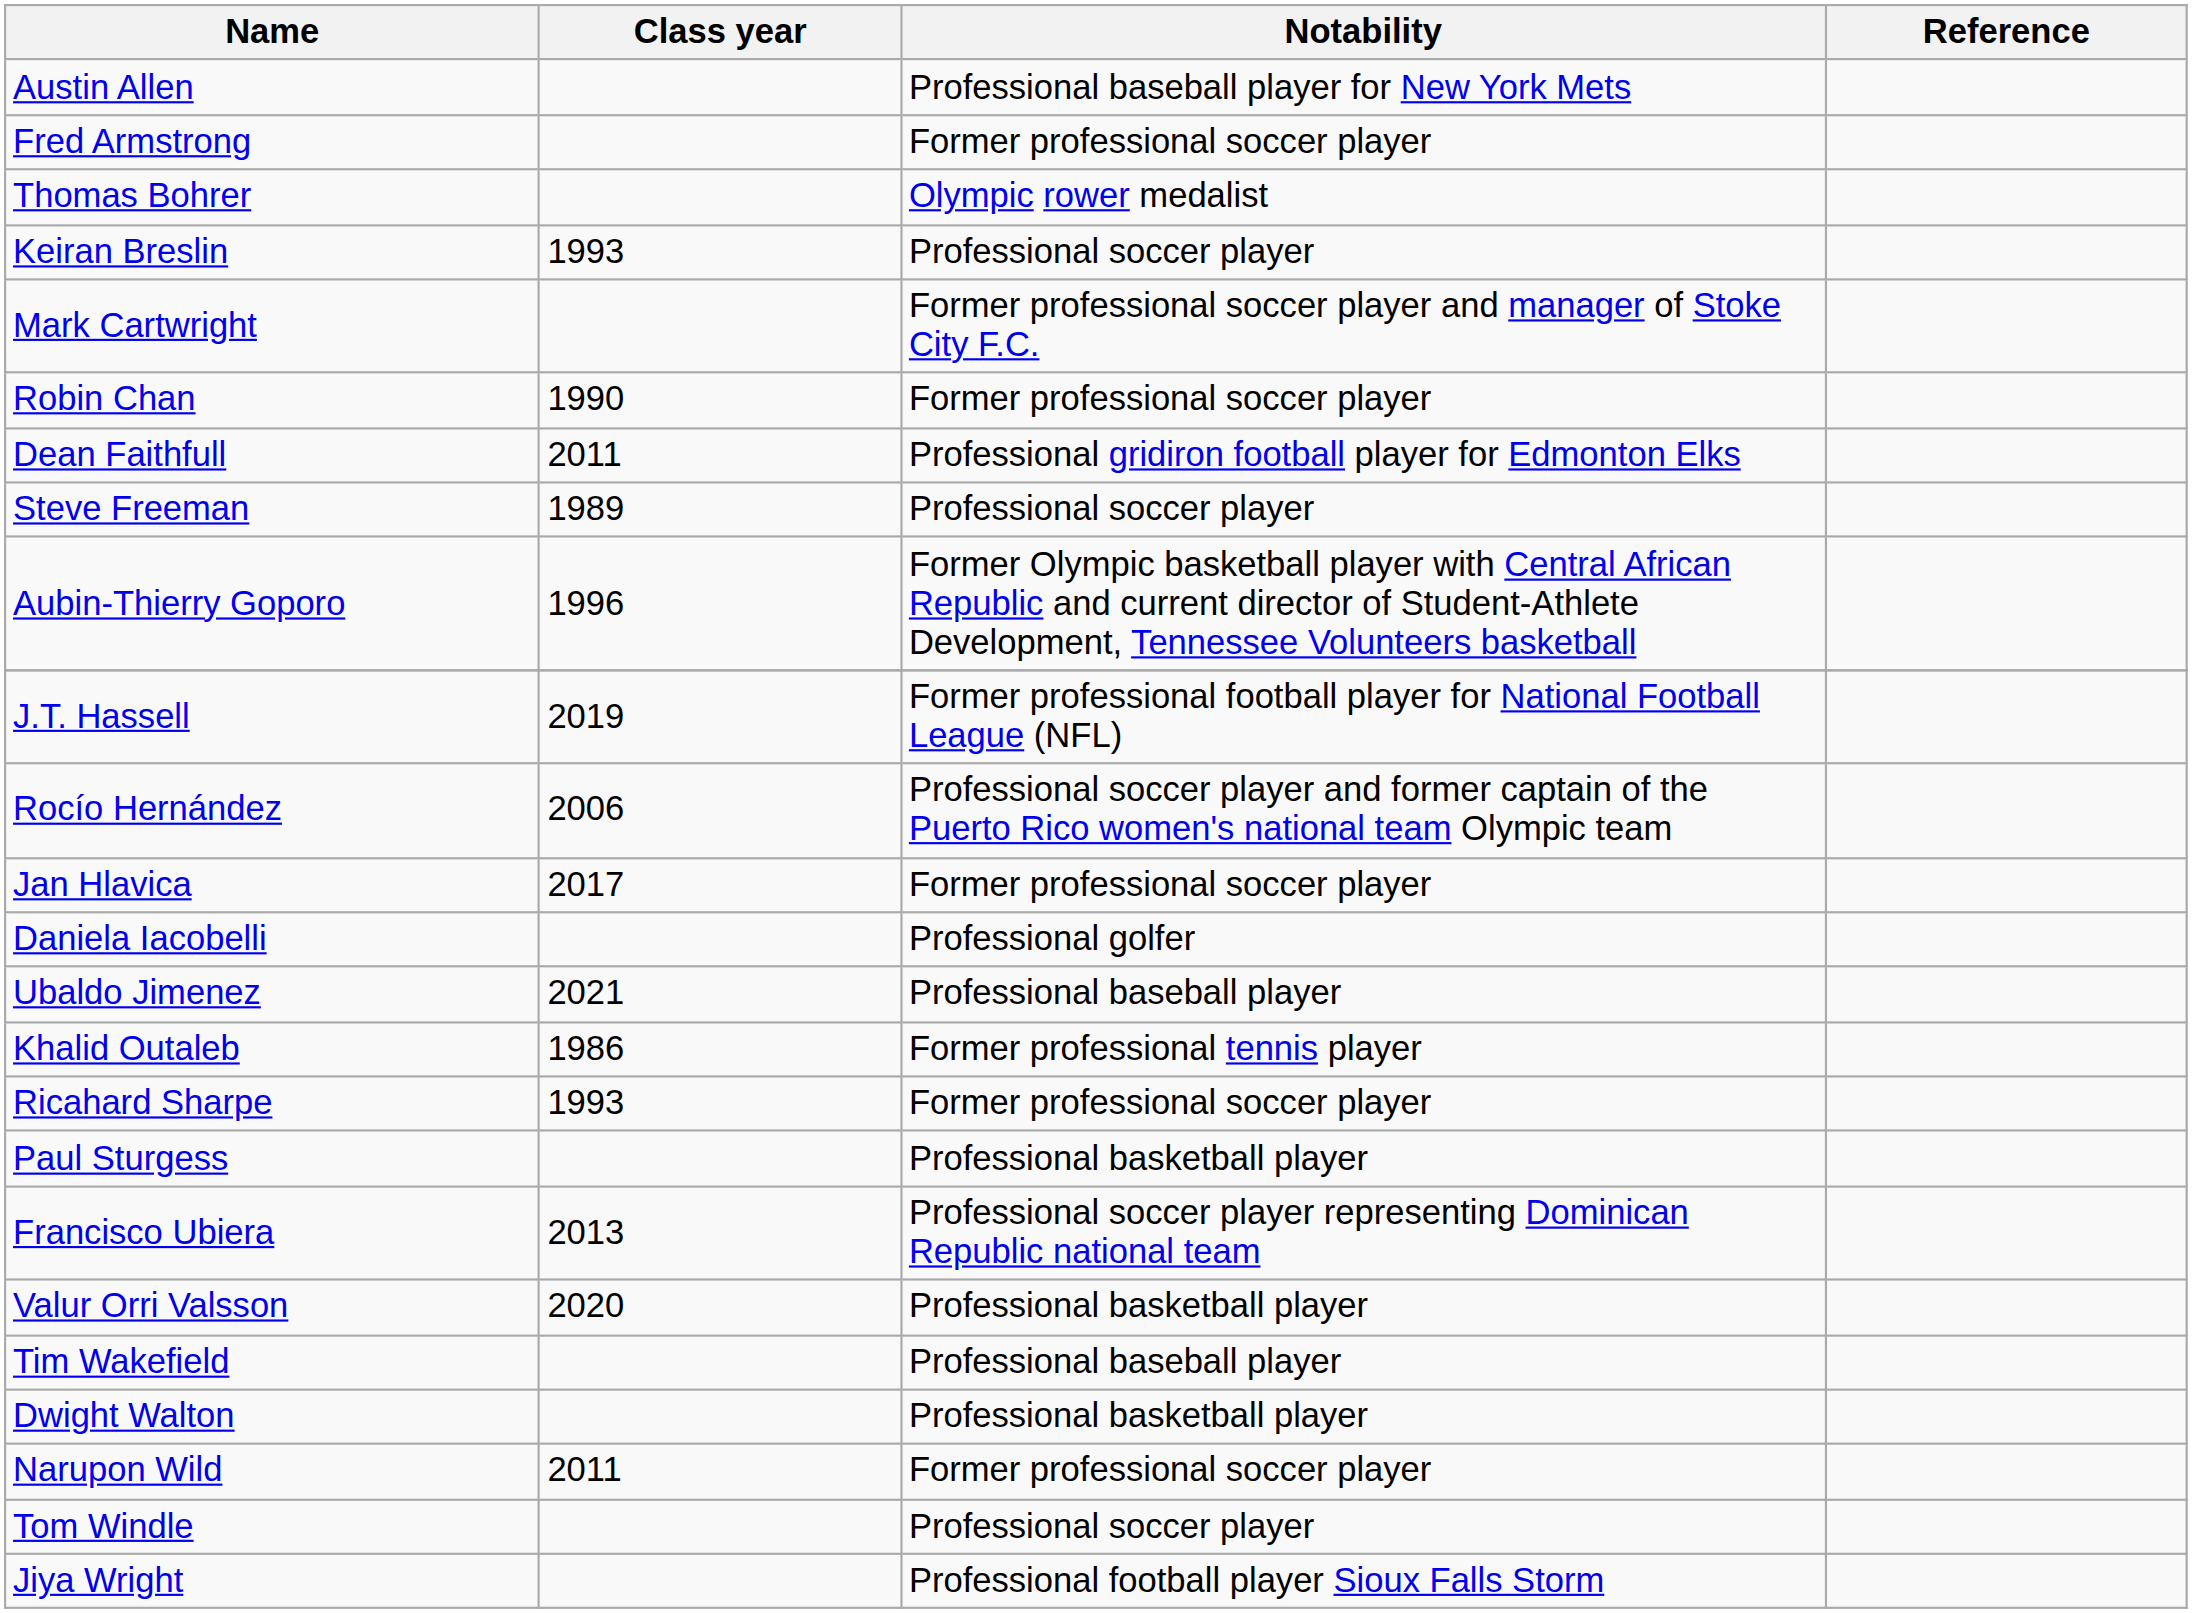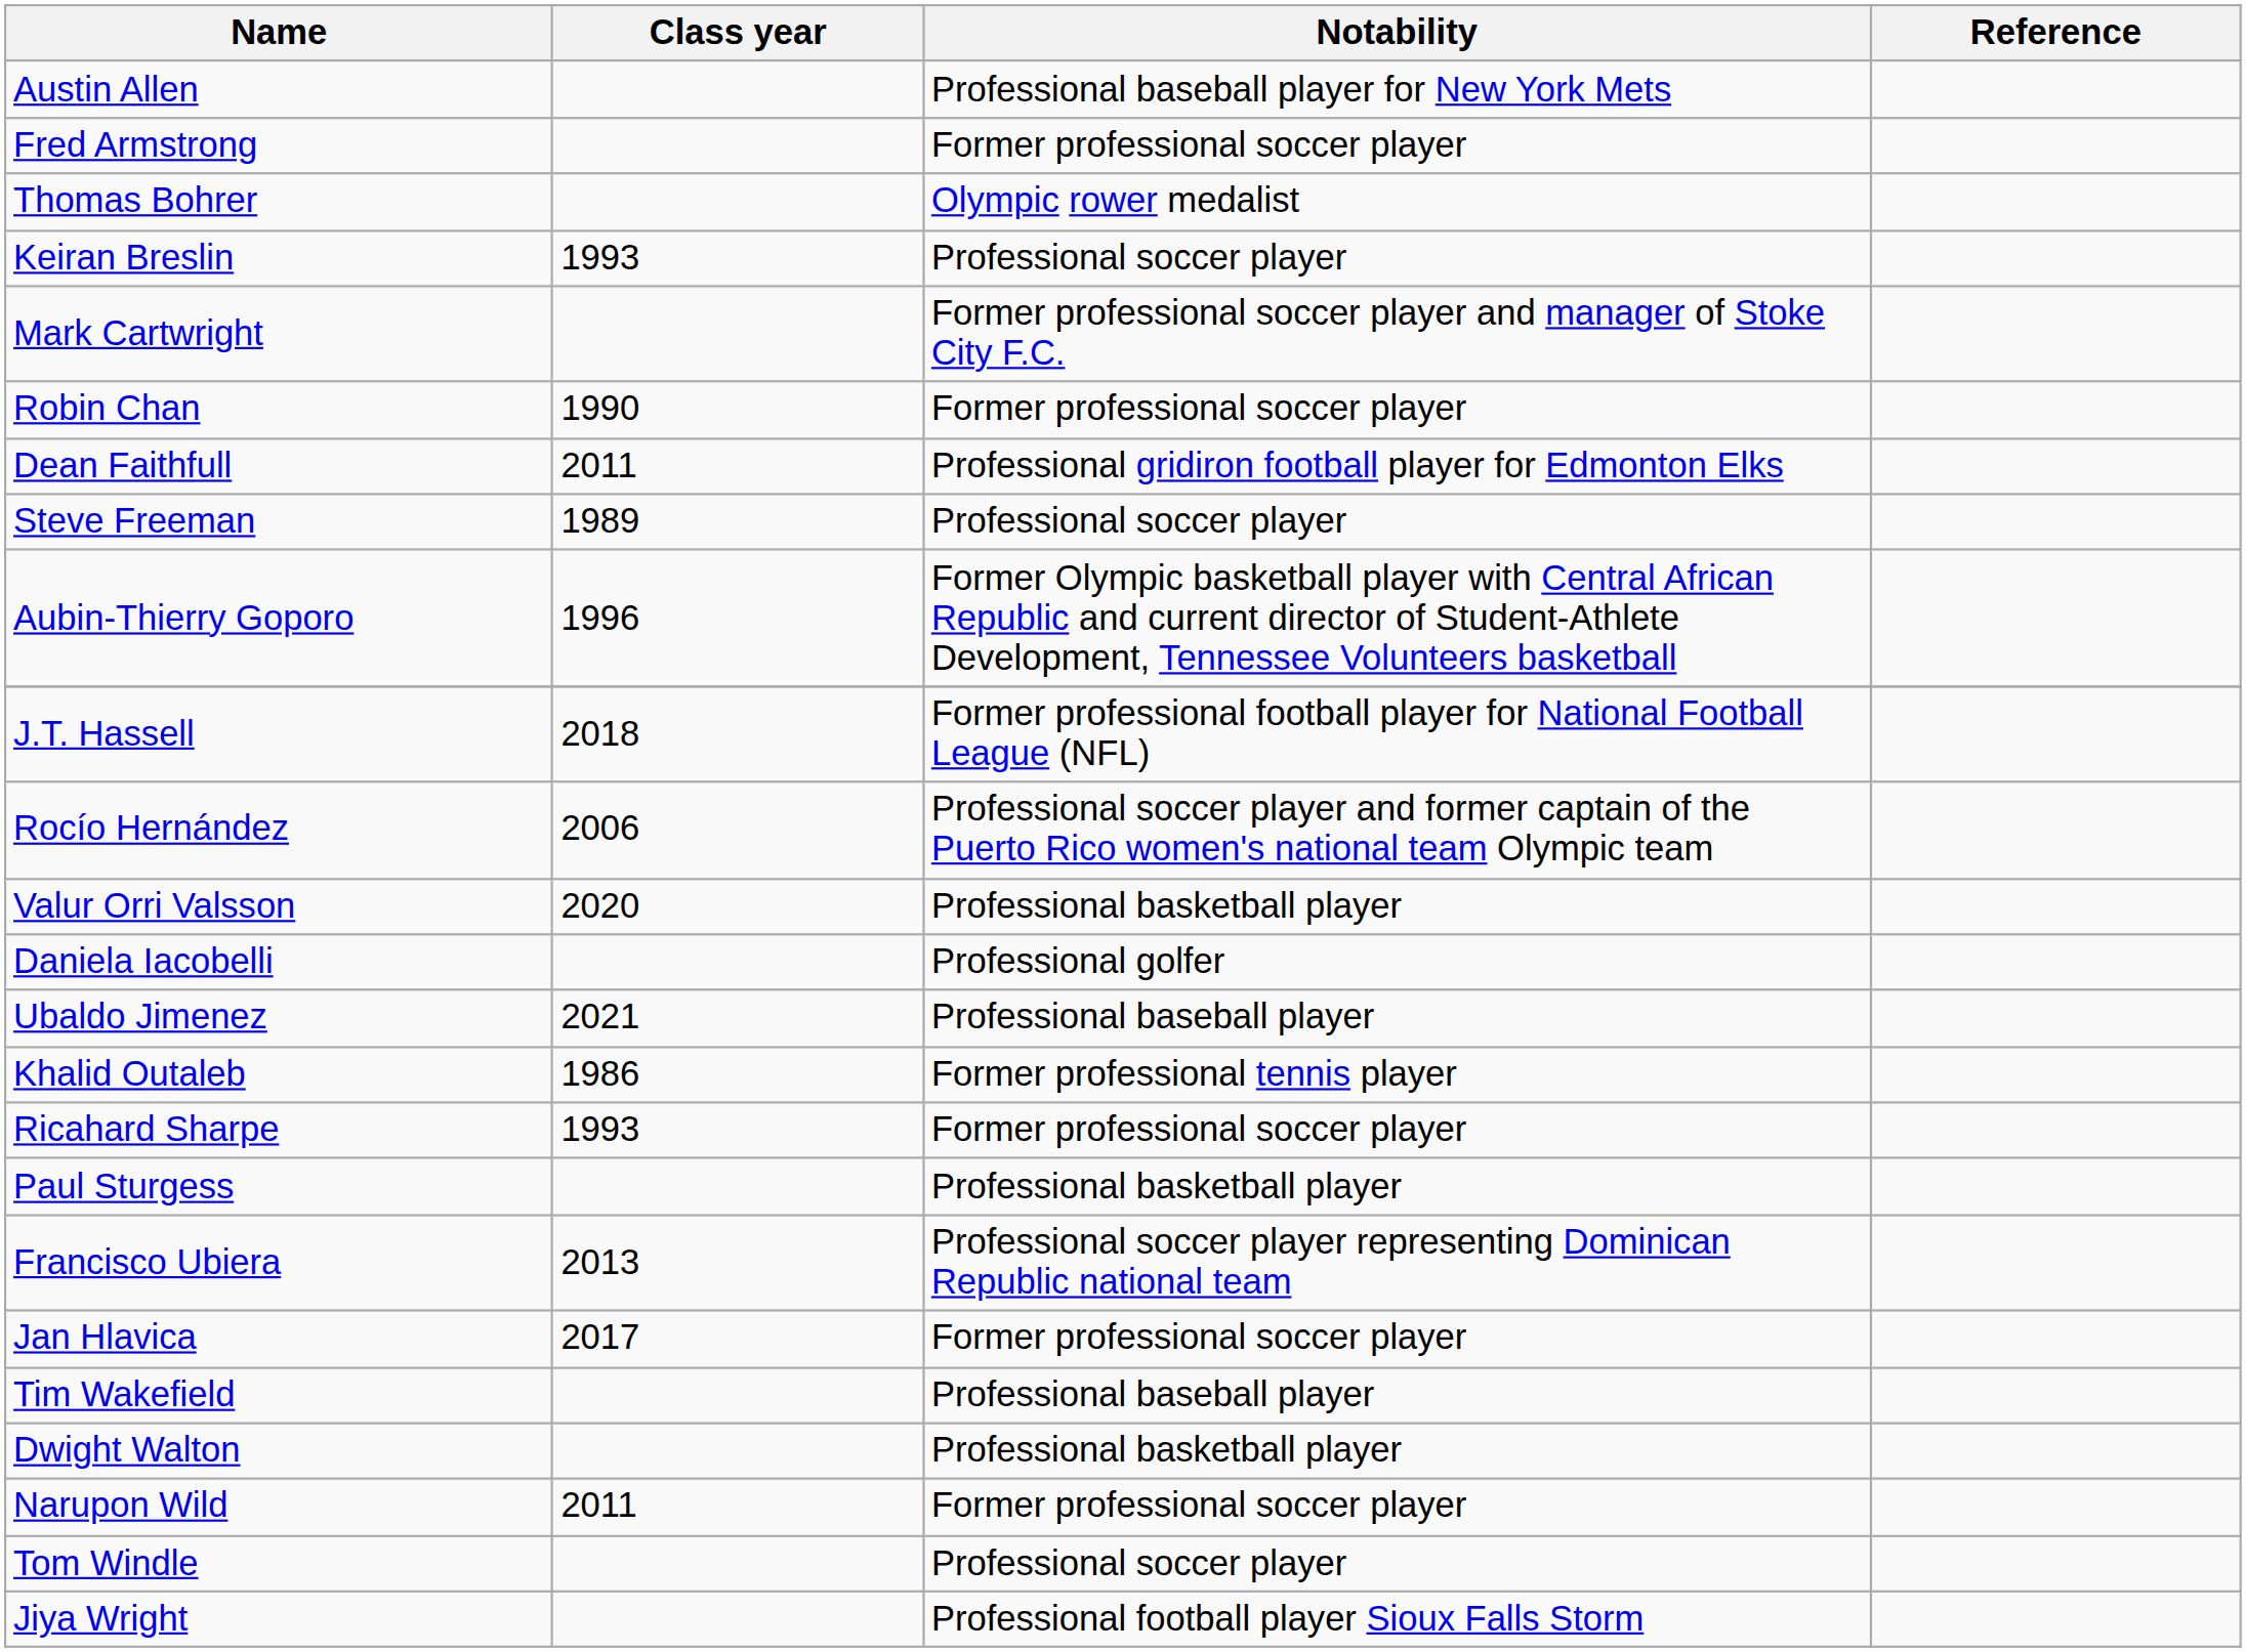J.T. Hassell | Class year: 2019 -> 2018
rows swapped: Jan Hlavica <-> Valur Orri Valsson
